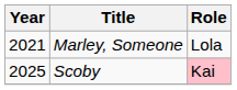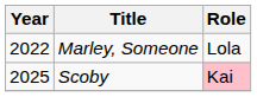Marley, Someone | Year: 2021 -> 2022
